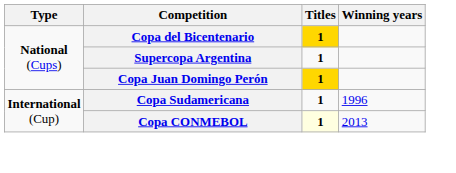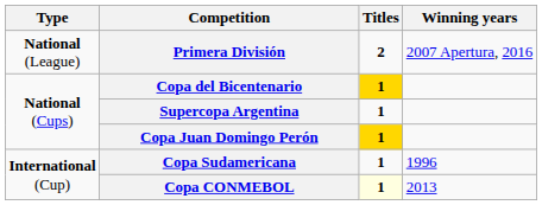+ row: National (League) | Primera División | 2 | 2007 Apertura, 2016
